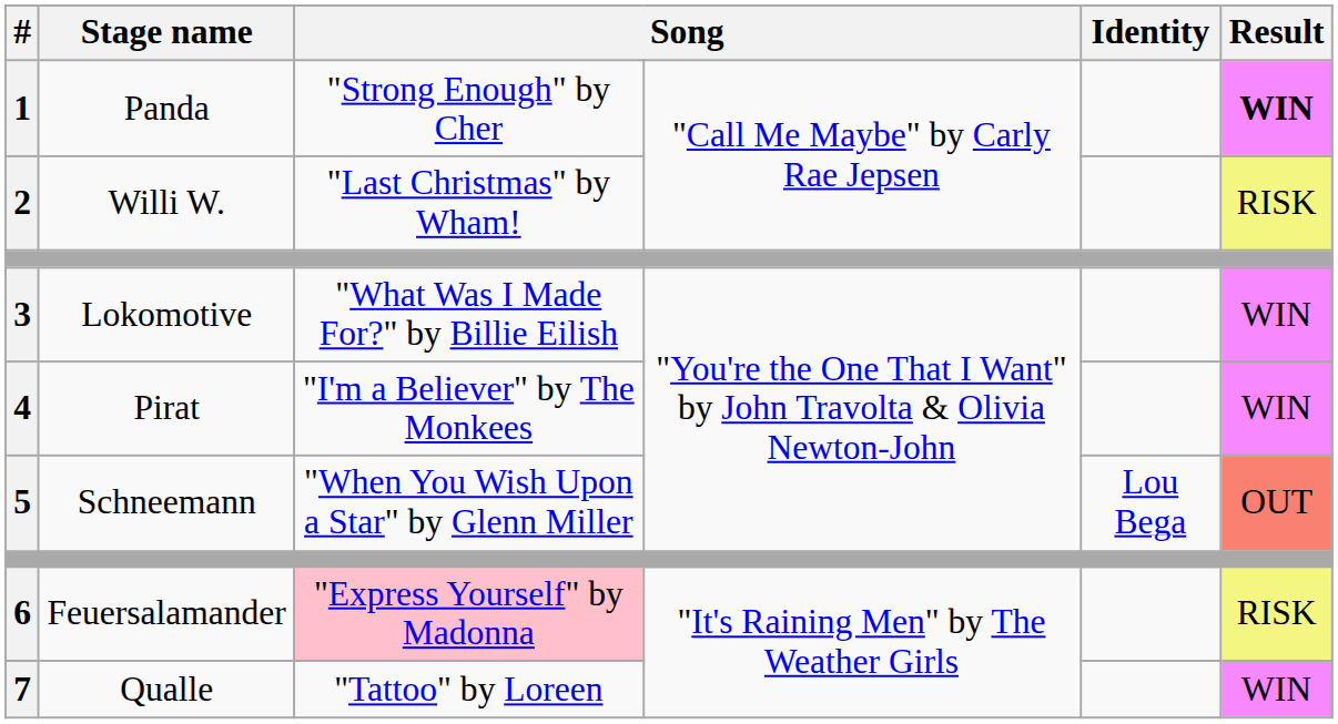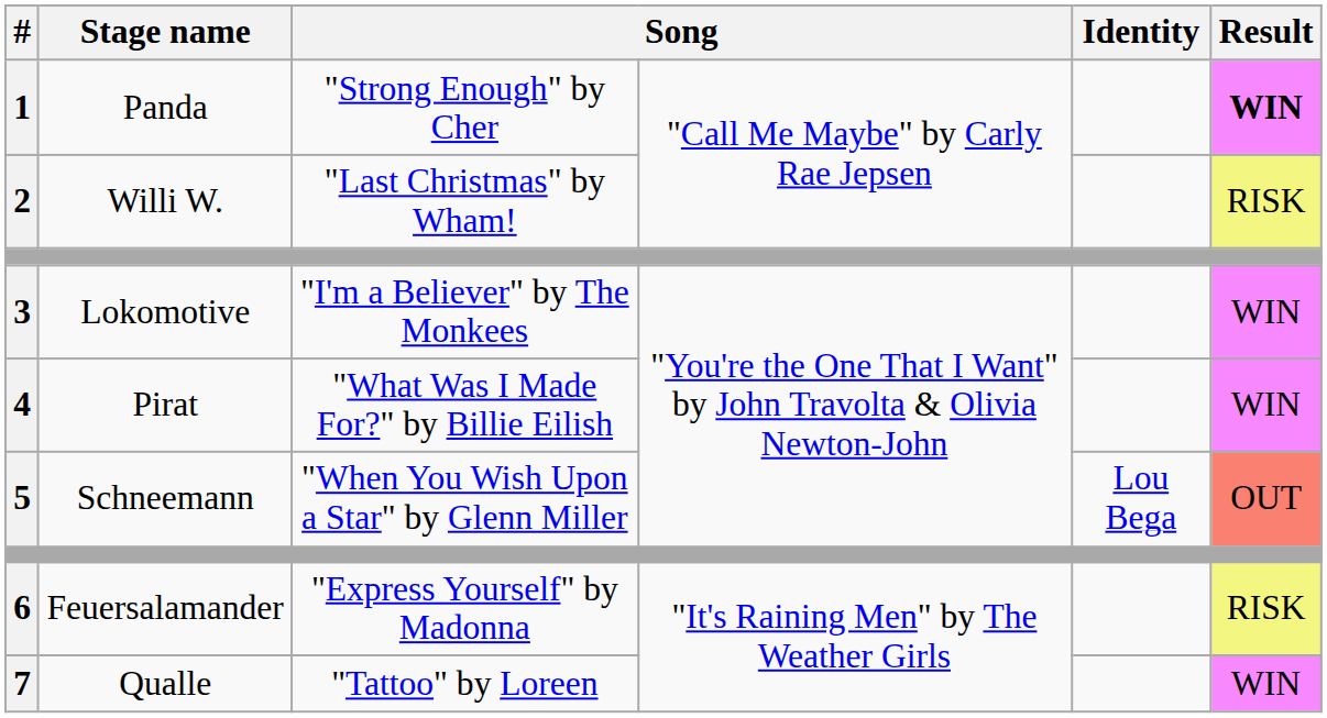3 | column 3: "What Was I Made For?" by Billie Eilish -> "I'm a Believer" by The Monkees
4 | column 3: "I'm a Believer" by The Monkees -> "What Was I Made For?" by Billie Eilish
6 | column 3: pink background -> no background
